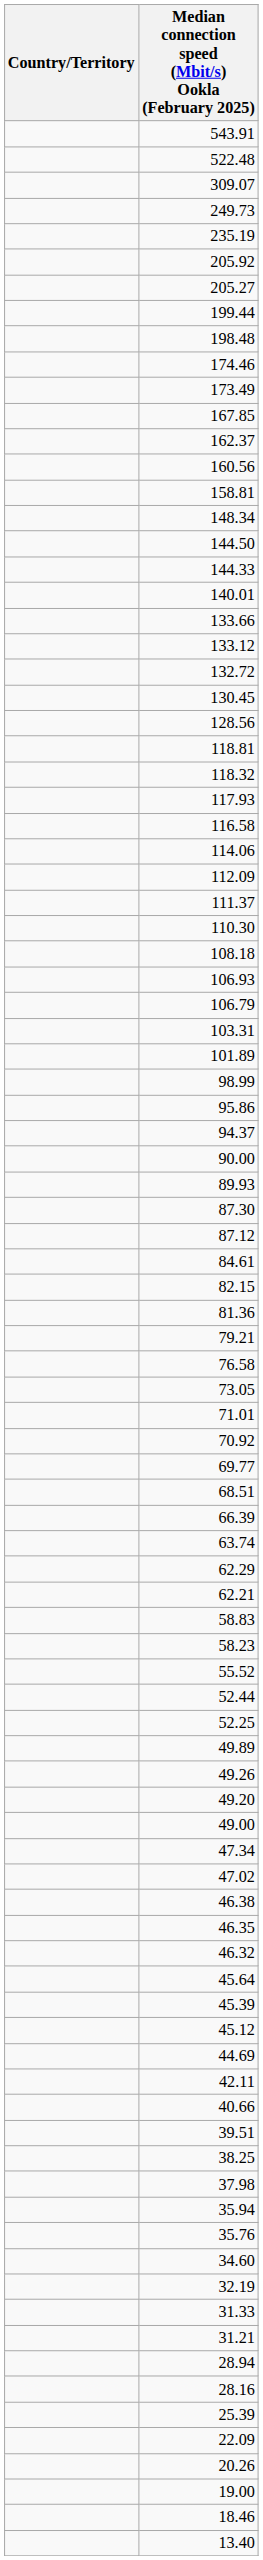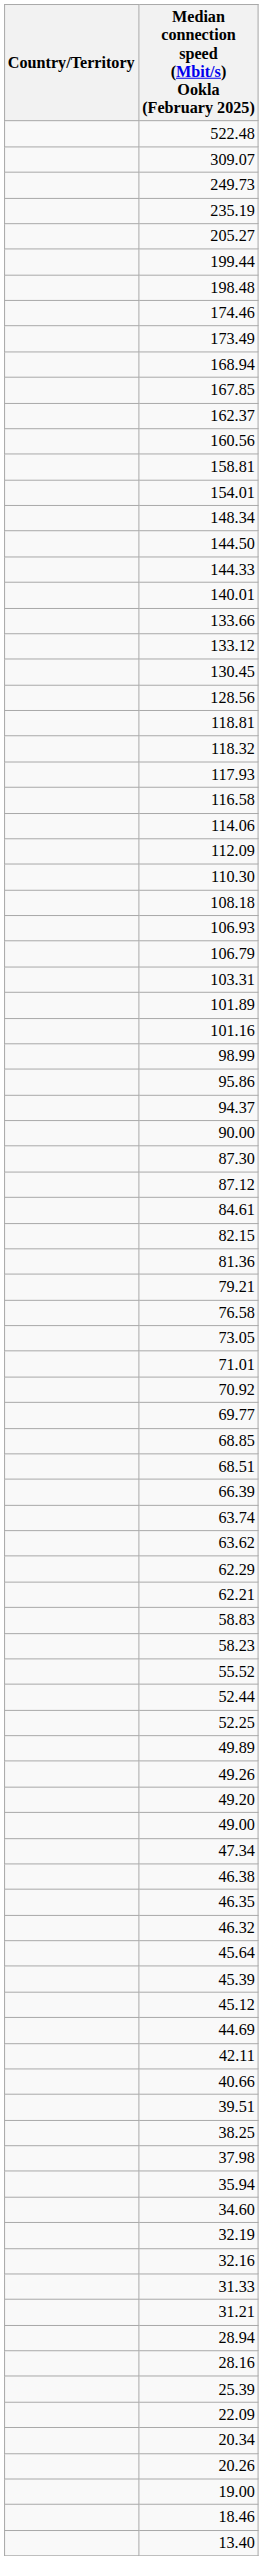- row: 543.91
- row: 205.92
+ row: 168.94
+ row: 154.01
- row: 132.72
- row: 111.37
+ row: 101.16
- row: 89.93
+ row: 68.85
+ row: 63.62
- row: 47.02
- row: 35.76
+ row: 32.16
+ row: 20.34
